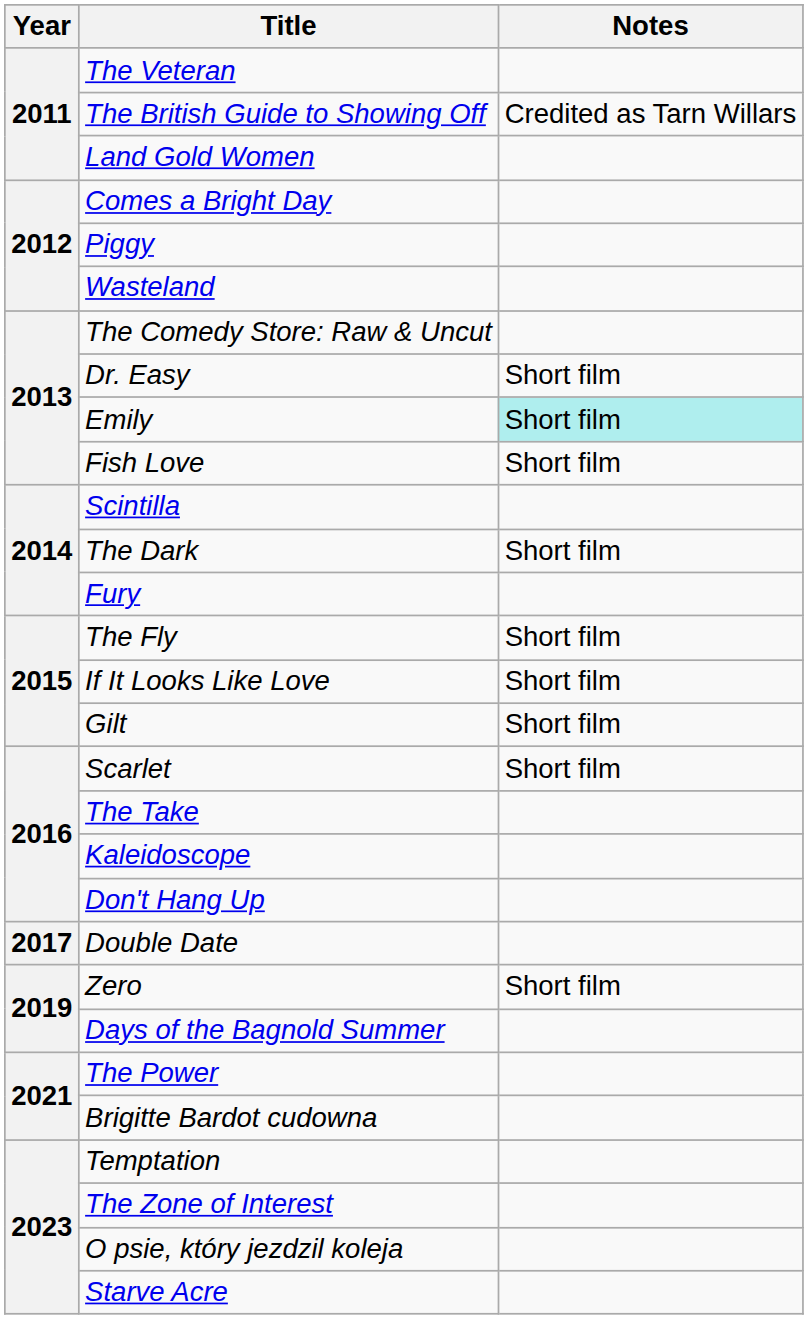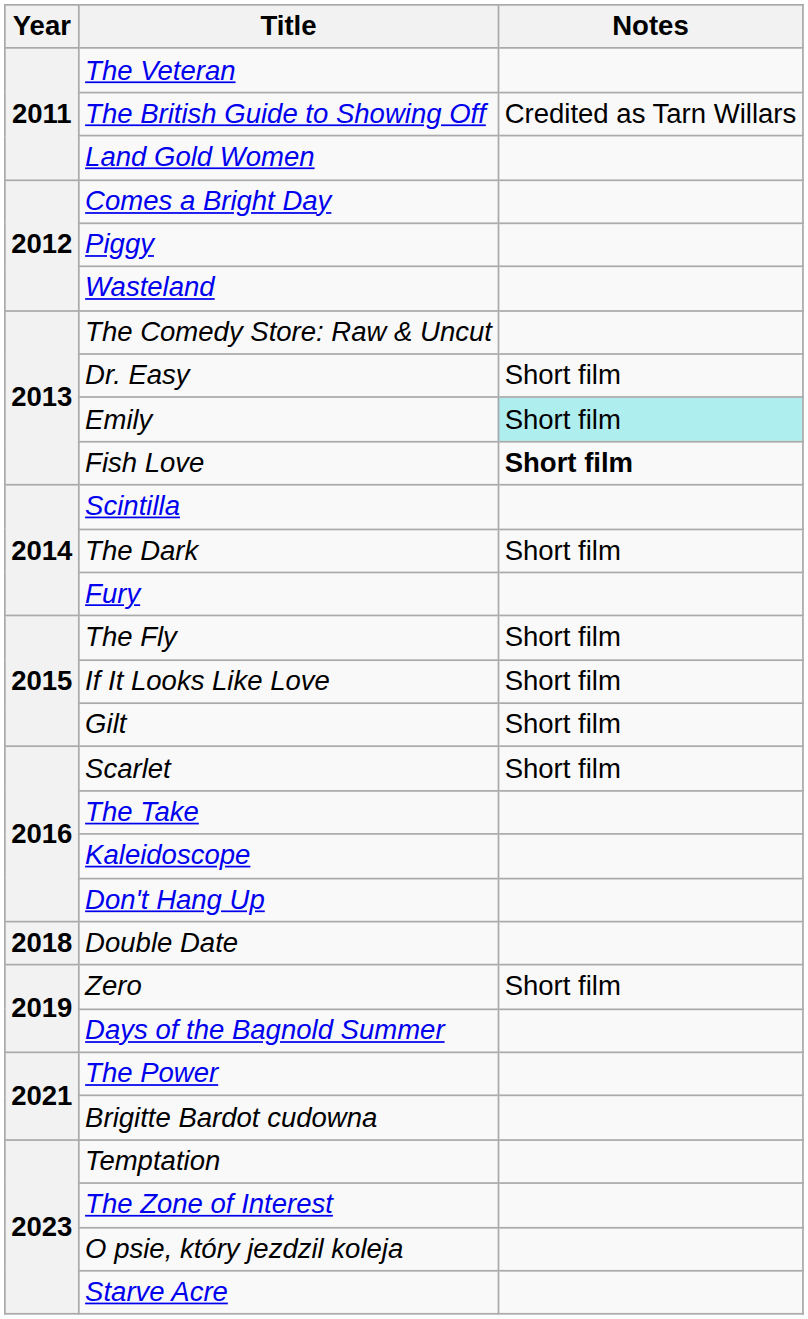Fish Love | Notes: normal -> bold
Double Date | Year: 2017 -> 2018
